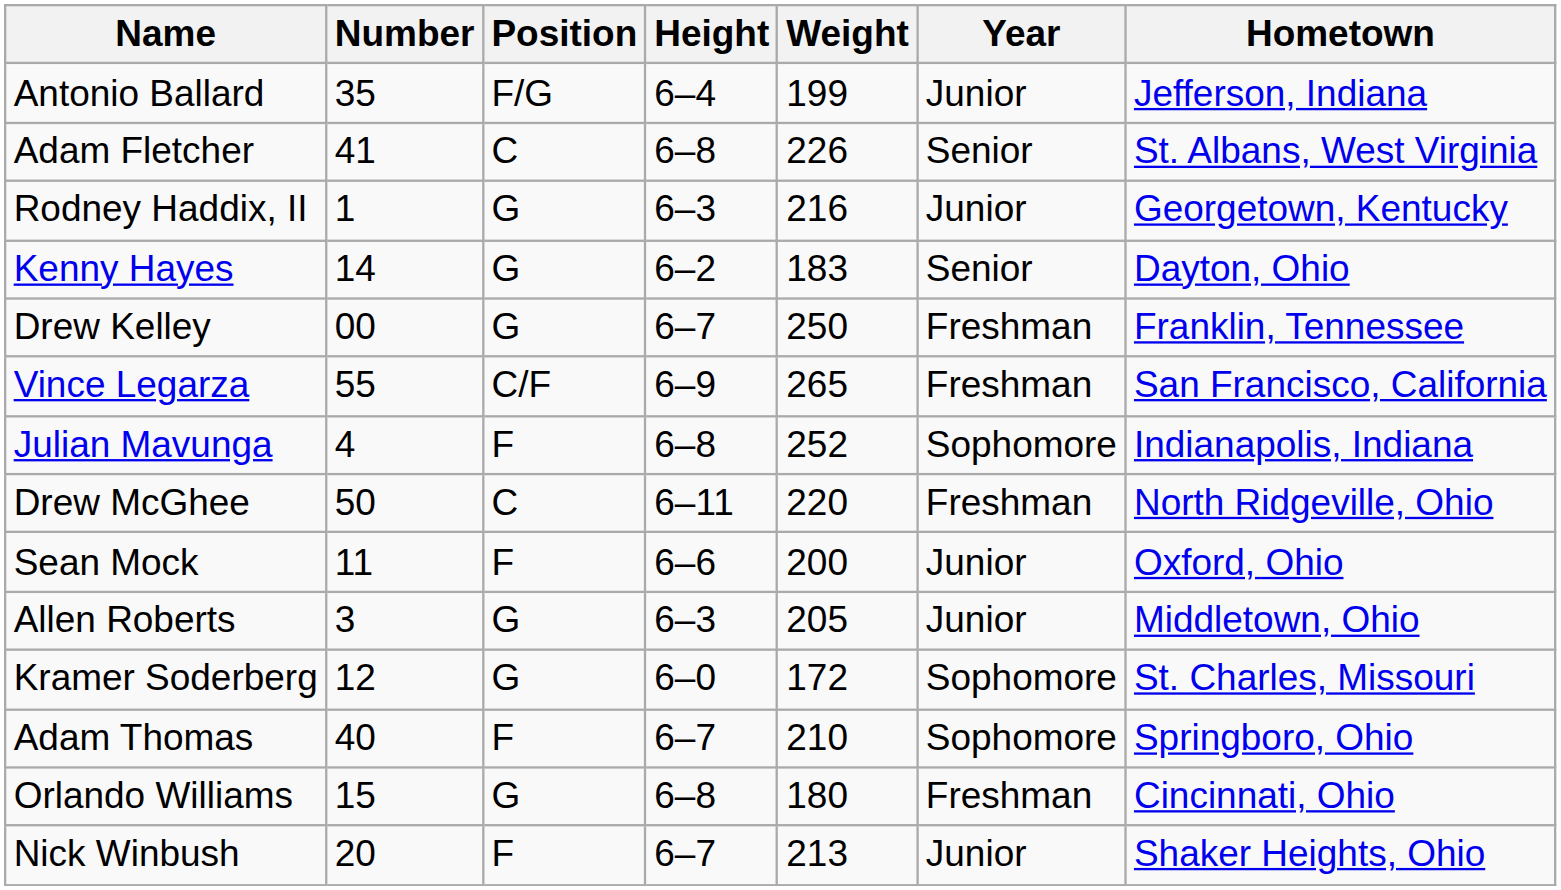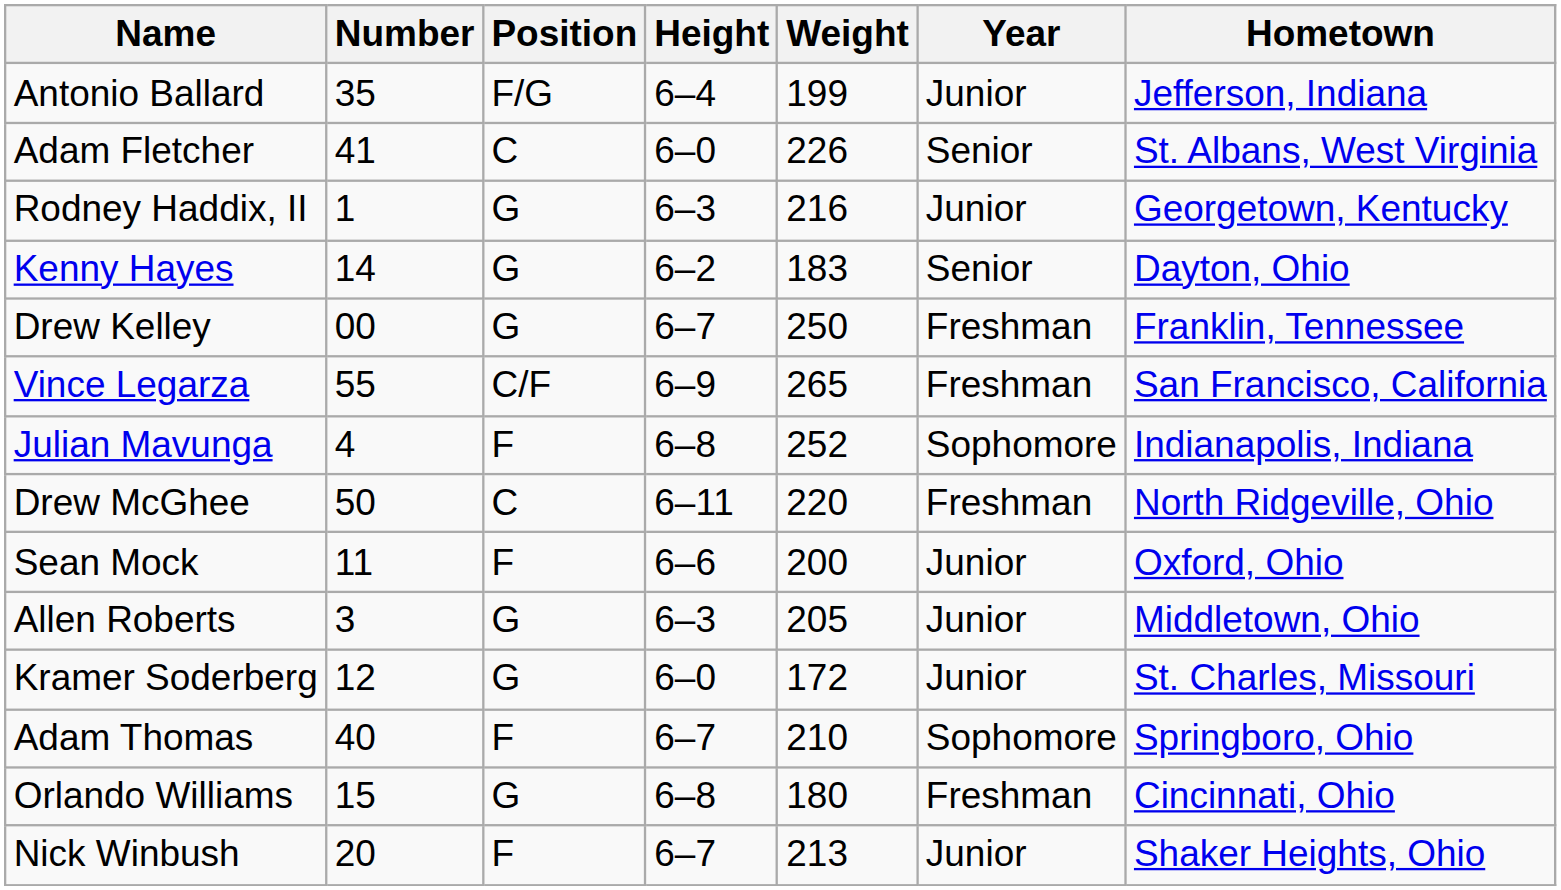Adam Fletcher | Height: 6–8 -> 6–0
Kramer Soderberg | Year: Sophomore -> Junior
